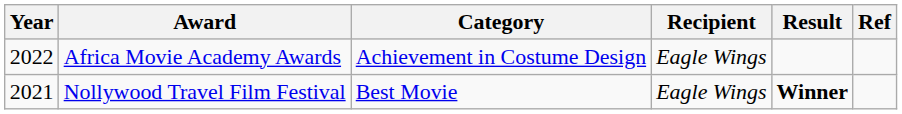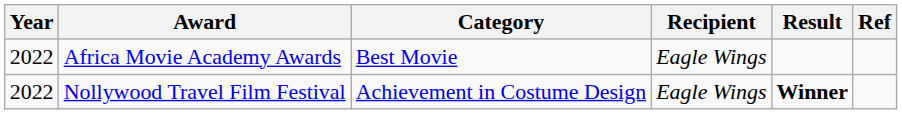Africa Movie Academy Awards | Category: Achievement in Costume Design -> Best Movie
Nollywood Travel Film Festival | Year: 2021 -> 2022
Nollywood Travel Film Festival | Category: Best Movie -> Achievement in Costume Design
